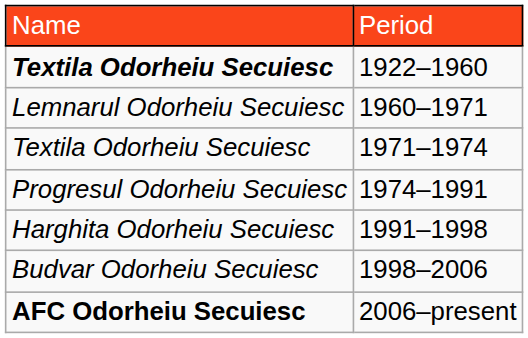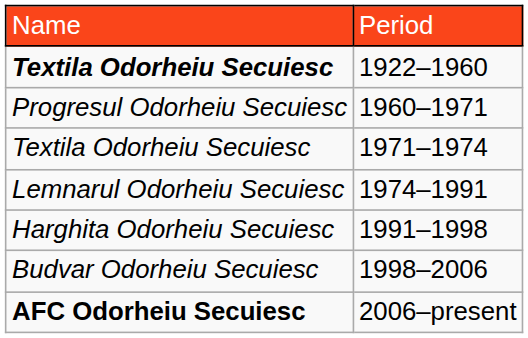1960–1971 | column 1: Lemnarul Odorheiu Secuiesc -> Progresul Odorheiu Secuiesc
1974–1991 | column 1: Progresul Odorheiu Secuiesc -> Lemnarul Odorheiu Secuiesc
